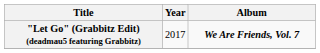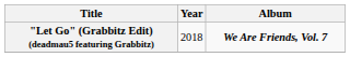"Let Go" (Grabbitz Edit) (deadmau5 featuring Grabbitz) | Year: 2017 -> 2018
